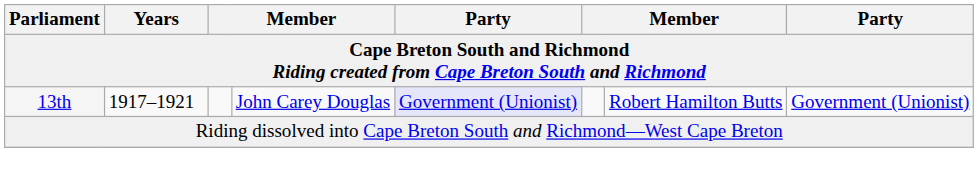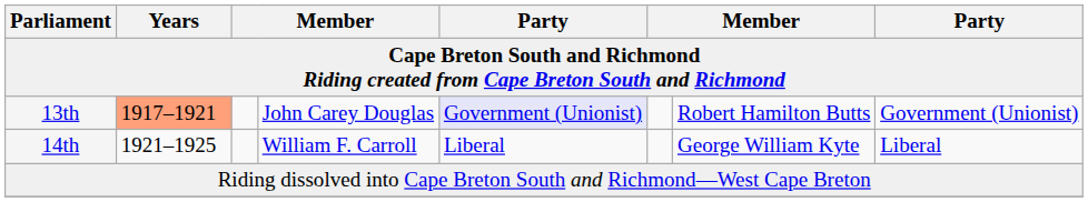13th | Years: no background -> lightsalmon background
+ row: 14th | 1921–1925 | William F. Carroll | Liberal | George William Kyte | Liberal
